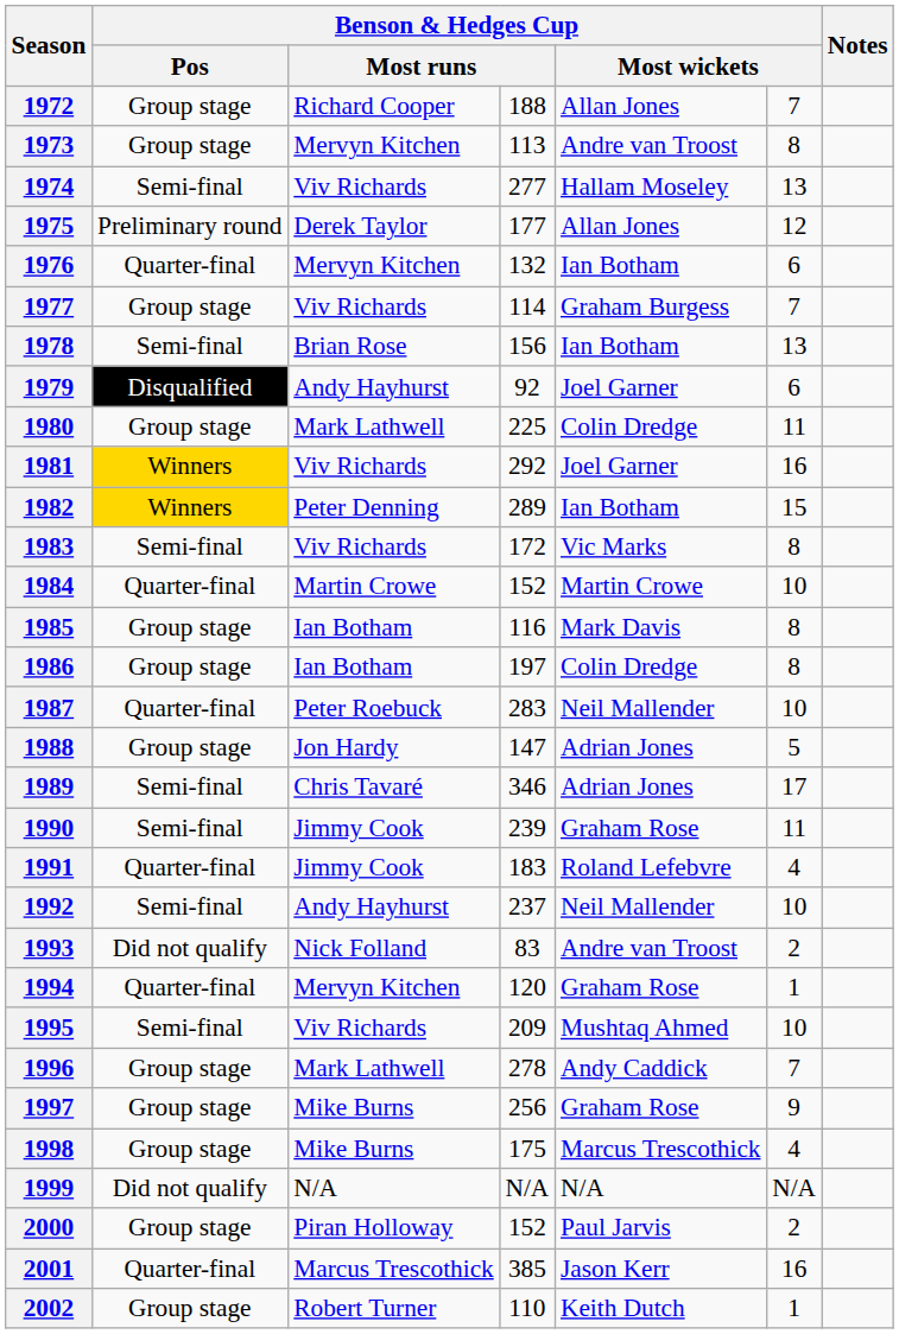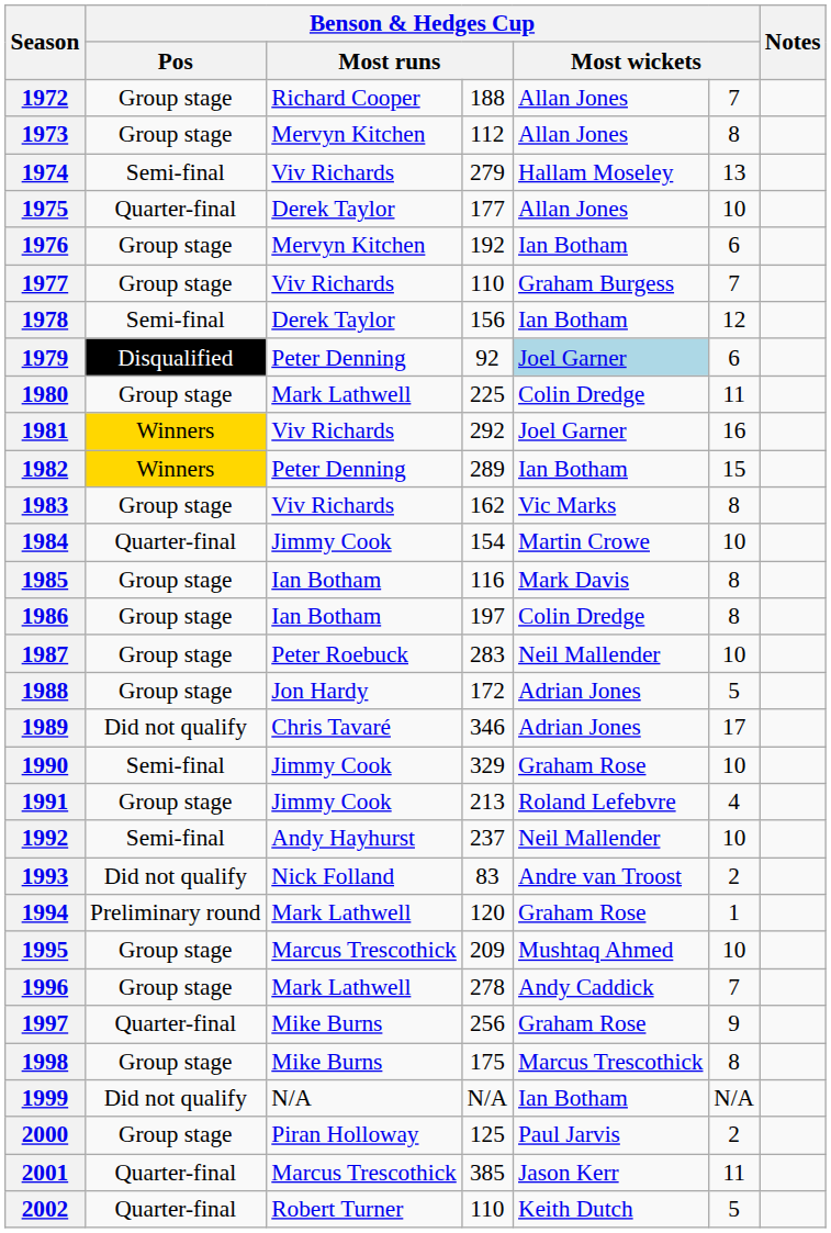1973 | column 4: 113 -> 112
1973 | column 5: Andre van Troost -> Allan Jones
1974 | column 4: 277 -> 279
1975 | Benson & Hedges Cup / Pos: Preliminary round -> Quarter-final
1975 | column 6: 12 -> 10
1976 | Benson & Hedges Cup / Pos: Quarter-final -> Group stage
1976 | column 4: 132 -> 192
1977 | column 4: 114 -> 110
1978 | column 3: Brian Rose -> Derek Taylor
1978 | column 6: 13 -> 12
1979 | column 3: Andy Hayhurst -> Peter Denning
1979 | column 5: no background -> lightblue background
1983 | Benson & Hedges Cup / Pos: Semi-final -> Group stage
1983 | column 4: 172 -> 162
1984 | column 3: Martin Crowe -> Jimmy Cook
1984 | column 4: 152 -> 154
1987 | Benson & Hedges Cup / Pos: Quarter-final -> Group stage
1988 | column 4: 147 -> 172
1989 | Benson & Hedges Cup / Pos: Semi-final -> Did not qualify
1990 | column 4: 239 -> 329
1990 | column 6: 11 -> 10
1991 | Benson & Hedges Cup / Pos: Quarter-final -> Group stage
1991 | column 4: 183 -> 213
1994 | Benson & Hedges Cup / Pos: Quarter-final -> Preliminary round
1994 | column 3: Mervyn Kitchen -> Mark Lathwell
1995 | Benson & Hedges Cup / Pos: Semi-final -> Group stage
1995 | column 3: Viv Richards -> Marcus Trescothick
1997 | Benson & Hedges Cup / Pos: Group stage -> Quarter-final
1998 | column 6: 4 -> 8
1999 | column 5: N/A -> Ian Botham
2000 | column 4: 152 -> 125
2001 | column 6: 16 -> 11
2002 | Benson & Hedges Cup / Pos: Group stage -> Quarter-final
2002 | column 6: 1 -> 5
